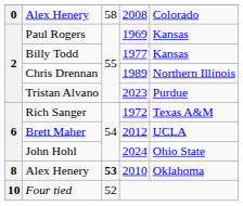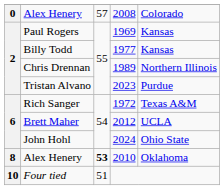Alex Henery / 2008 | column 3: 58 -> 57
Four tied | column 3: 52 -> 51
